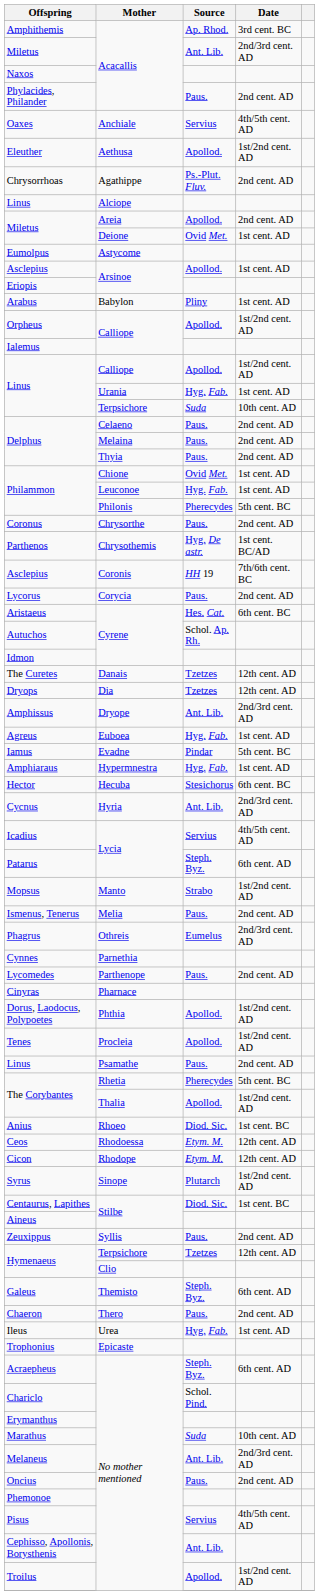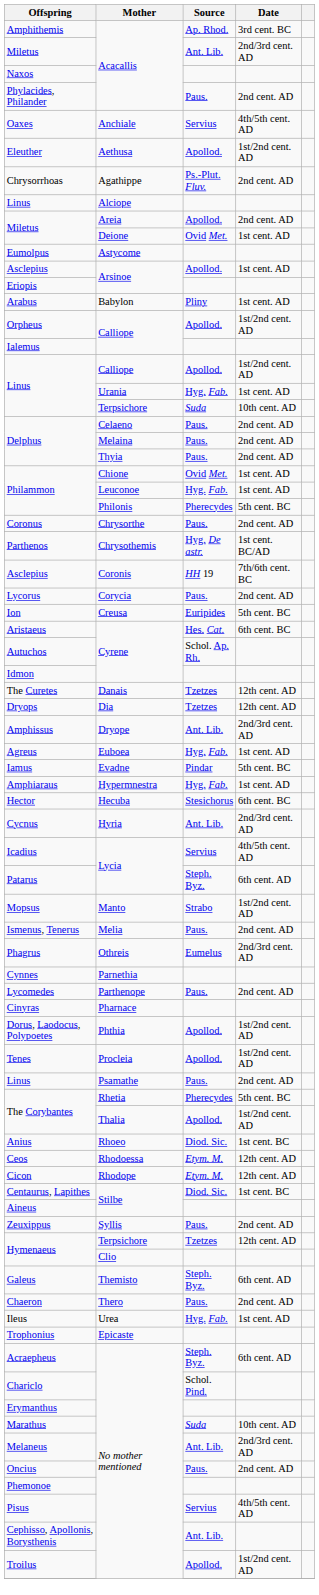+ row: Ion | Creusa | Euripides | 5th cent. BC
- row: Syrus | Sinope | Plutarch | 1st/2nd cent. AD
